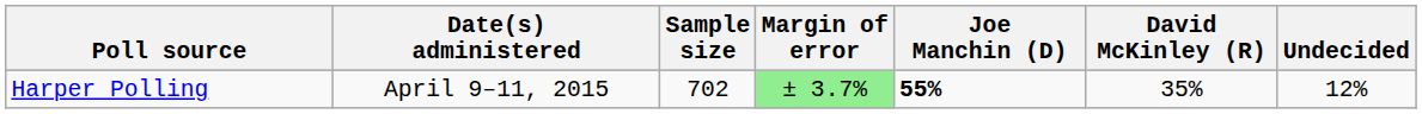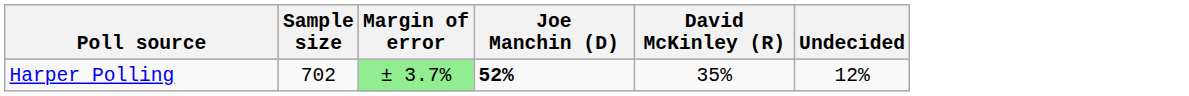- column: Date(s) administered | April 9–11, 2015
Harper Polling | Joe Manchin (D): 55% -> 52%
